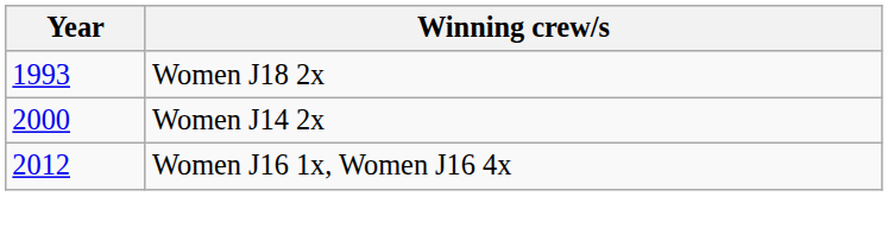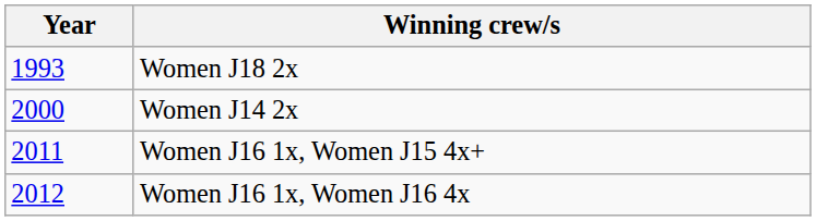+ row: 2011 | Women J16 1x, Women J15 4x+
